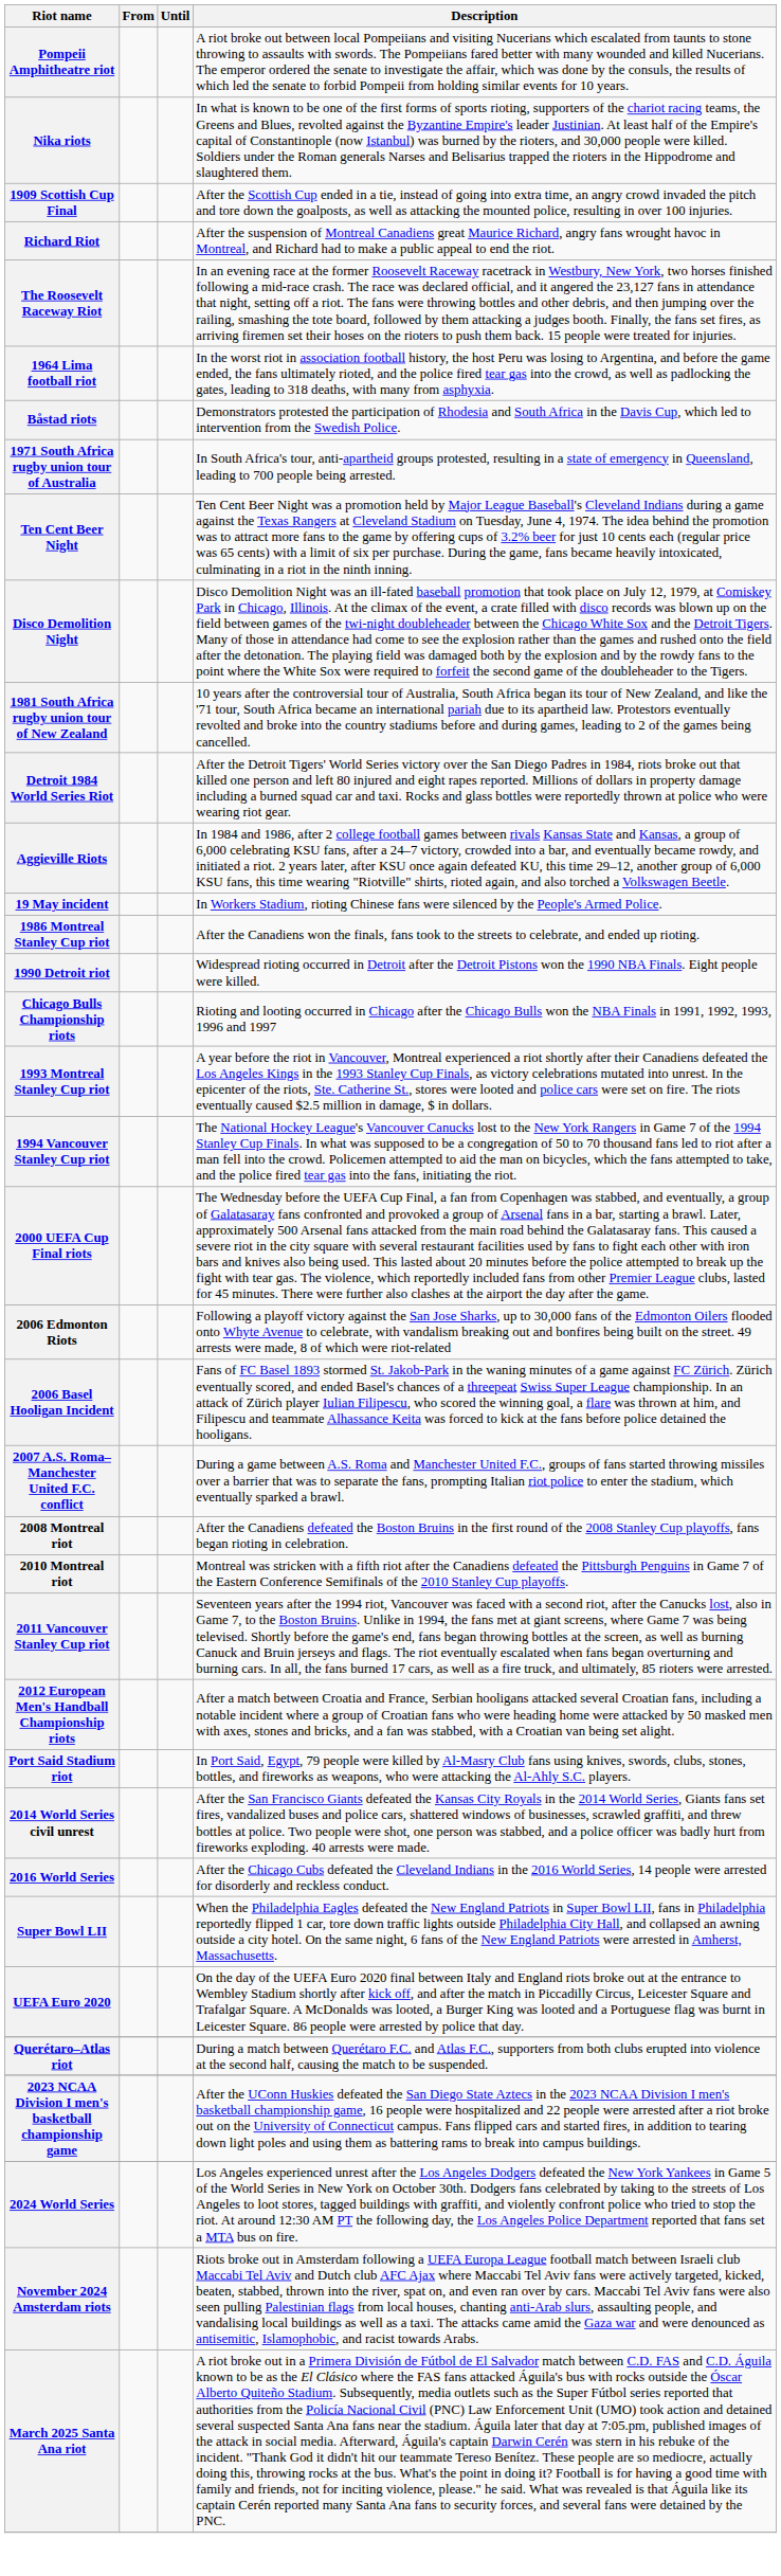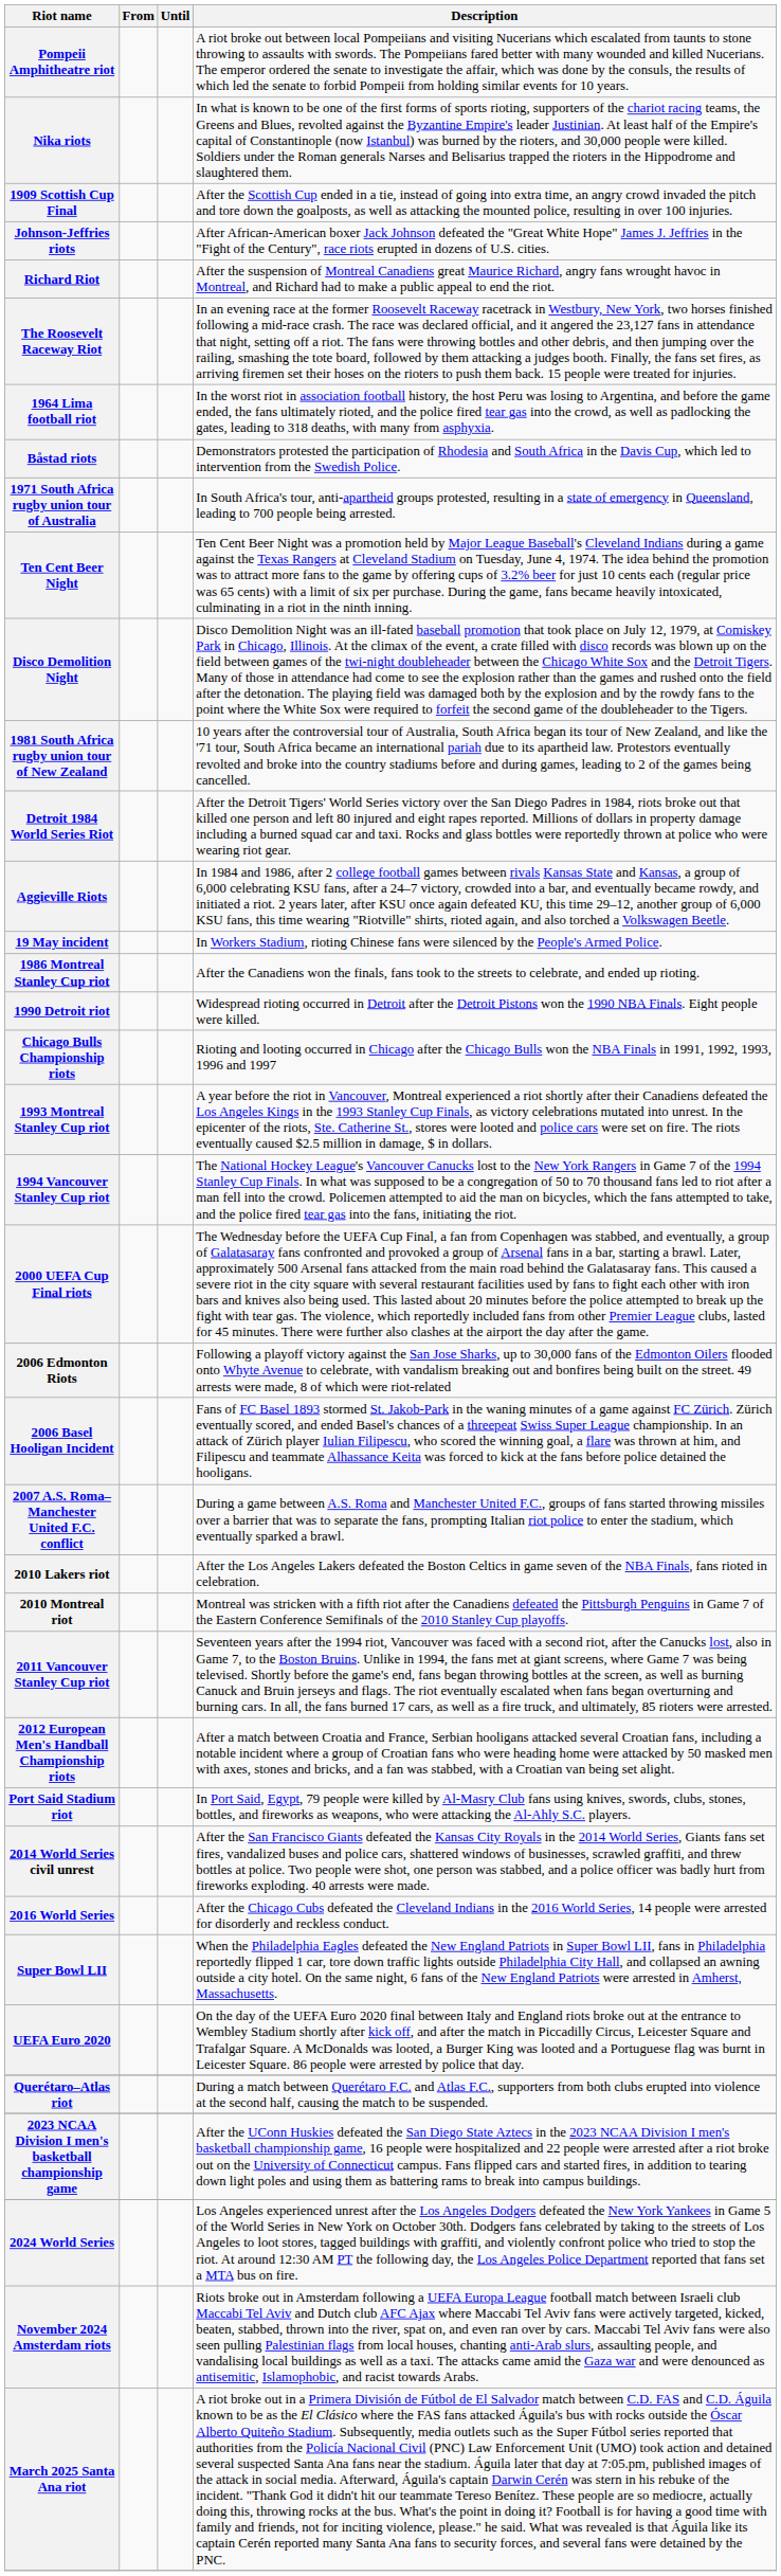+ row: Johnson-Jeffries riots | After African-American boxer Jack Johnson defeated the "Great White Hope" James J. Jeffries in the "Fight of the Century", race riots erupted in dozens of U.S. cities.
- row: 2008 Montreal riot | After the Canadiens defeated the Boston Bruins in the first round of the 2008 Stanley Cup playoffs, fans began rioting in celebration.
+ row: 2010 Lakers riot | After the Los Angeles Lakers defeated the Boston Celtics in game seven of the NBA Finals, fans rioted in celebration.
